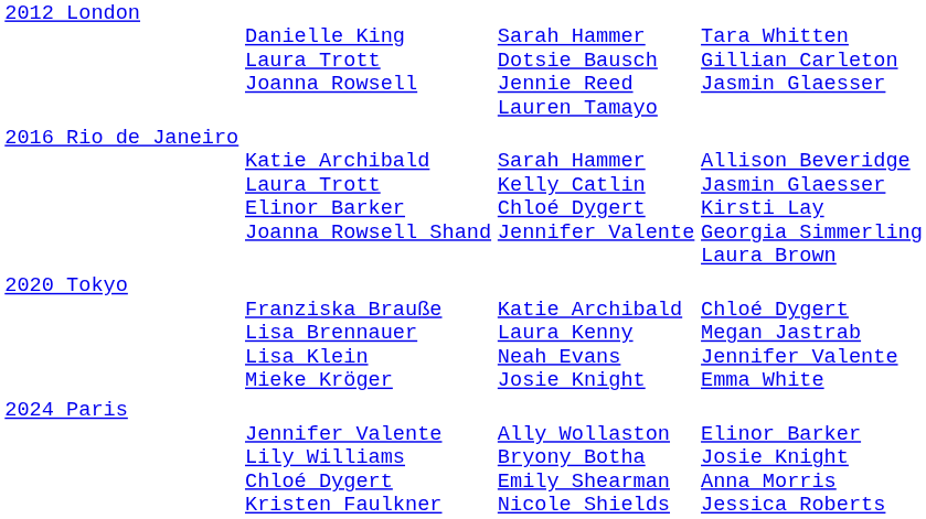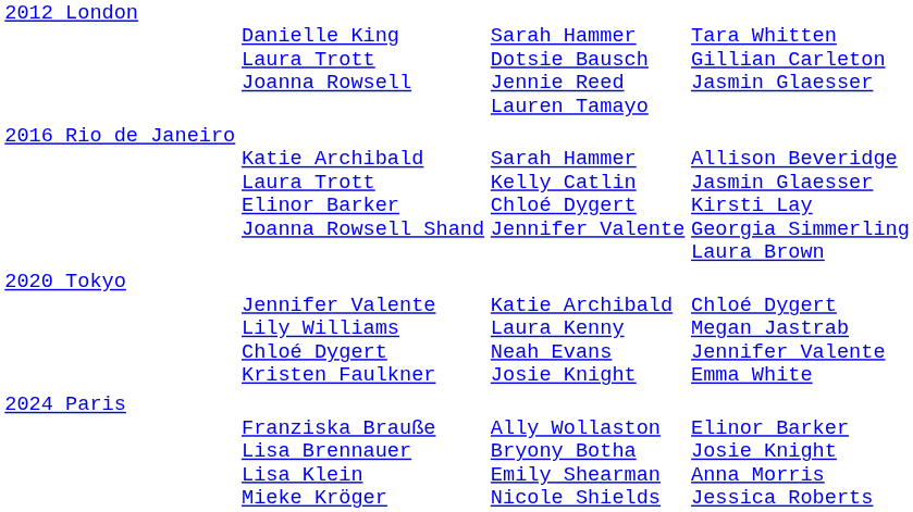2020 Tokyo | column 2: Franziska Brauße Lisa Brennauer Lisa Klein Mieke Kröger -> Jennifer Valente Lily Williams Chloé Dygert Kristen Faulkner
2024 Paris | column 2: Jennifer Valente Lily Williams Chloé Dygert Kristen Faulkner -> Franziska Brauße Lisa Brennauer Lisa Klein Mieke Kröger
